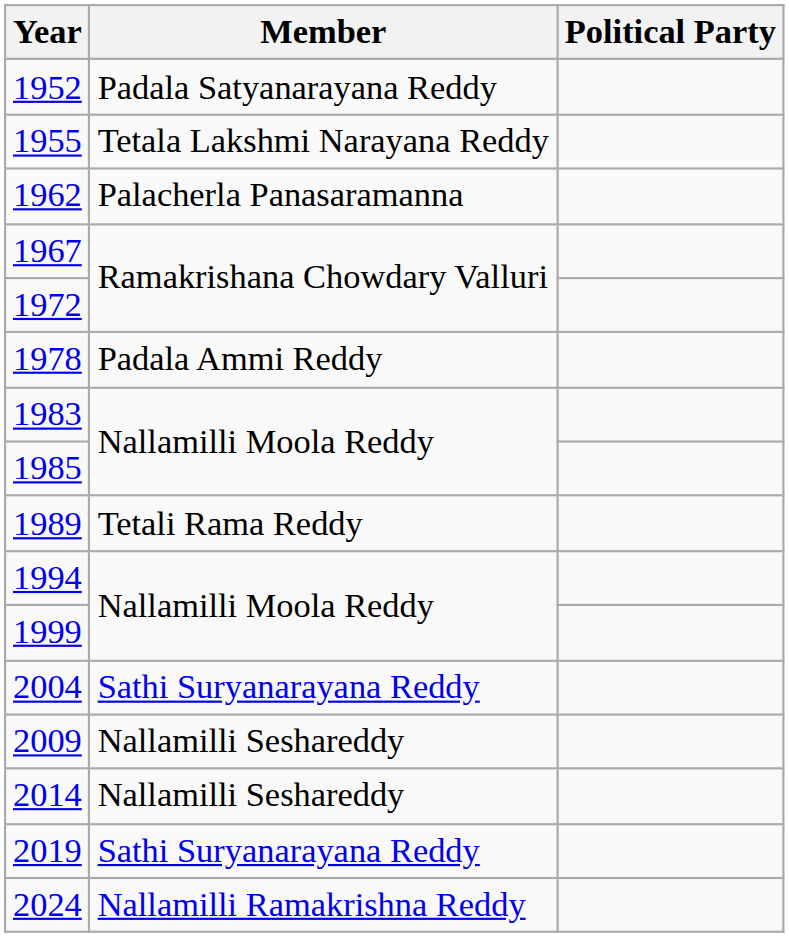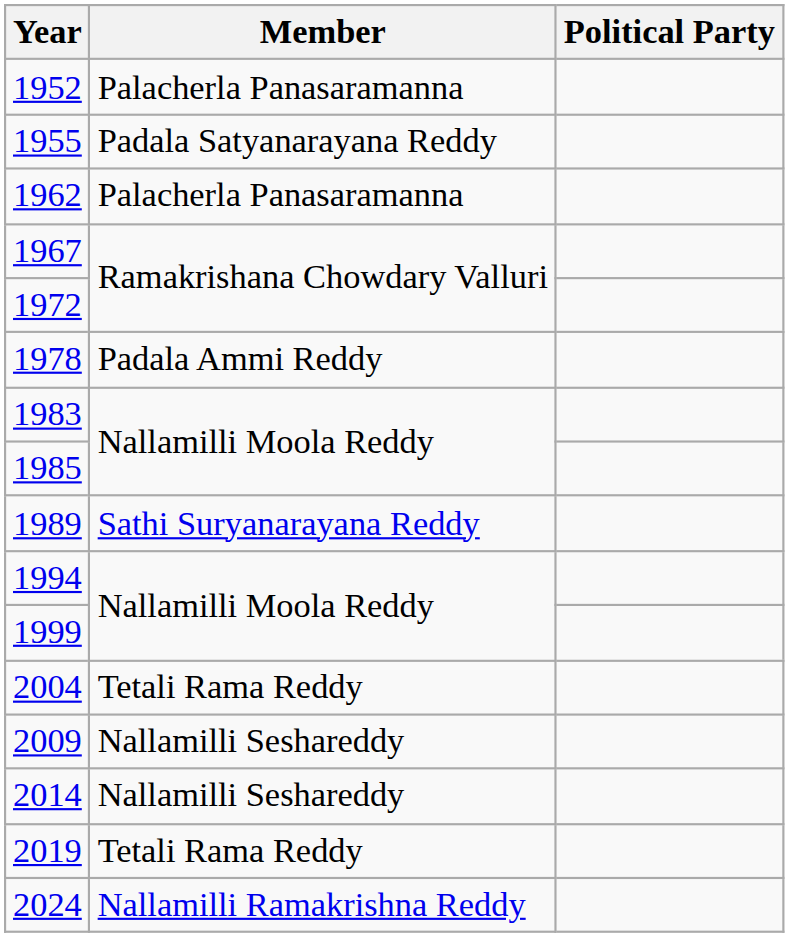1952 | Member: Padala Satyanarayana Reddy -> Palacherla Panasaramanna
1955 | Member: Tetala Lakshmi Narayana Reddy -> Padala Satyanarayana Reddy
1989 | Member: Tetali Rama Reddy -> Sathi Suryanarayana Reddy
2004 | Member: Sathi Suryanarayana Reddy -> Tetali Rama Reddy
2019 | Member: Sathi Suryanarayana Reddy -> Tetali Rama Reddy
